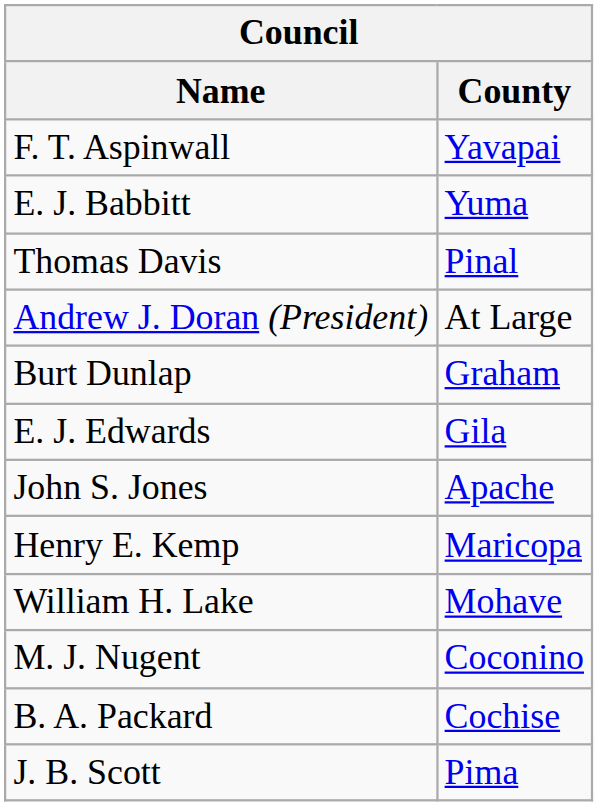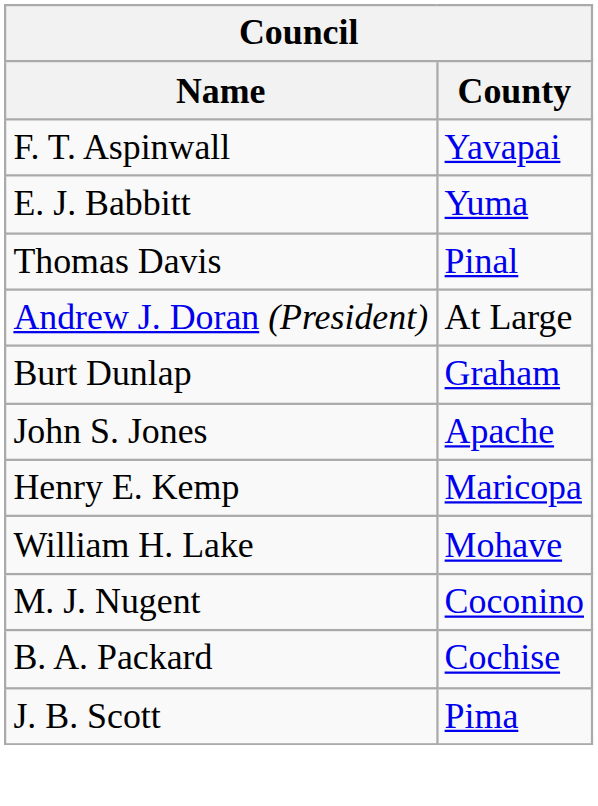- row: E. J. Edwards | Gila
